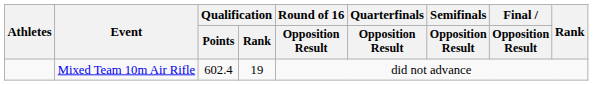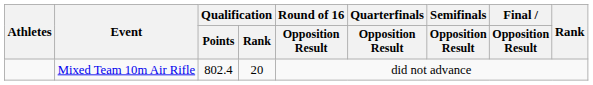Mixed Team 10m Air Rifle | Qualification / Points: 602.4 -> 802.4
Mixed Team 10m Air Rifle | Qualification / Rank: 19 -> 20
